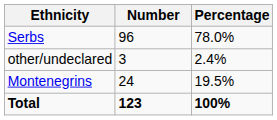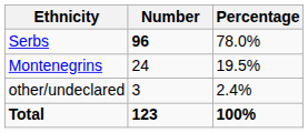Serbs | Number: normal -> bold
rows swapped: Montenegrins <-> other/undeclared
